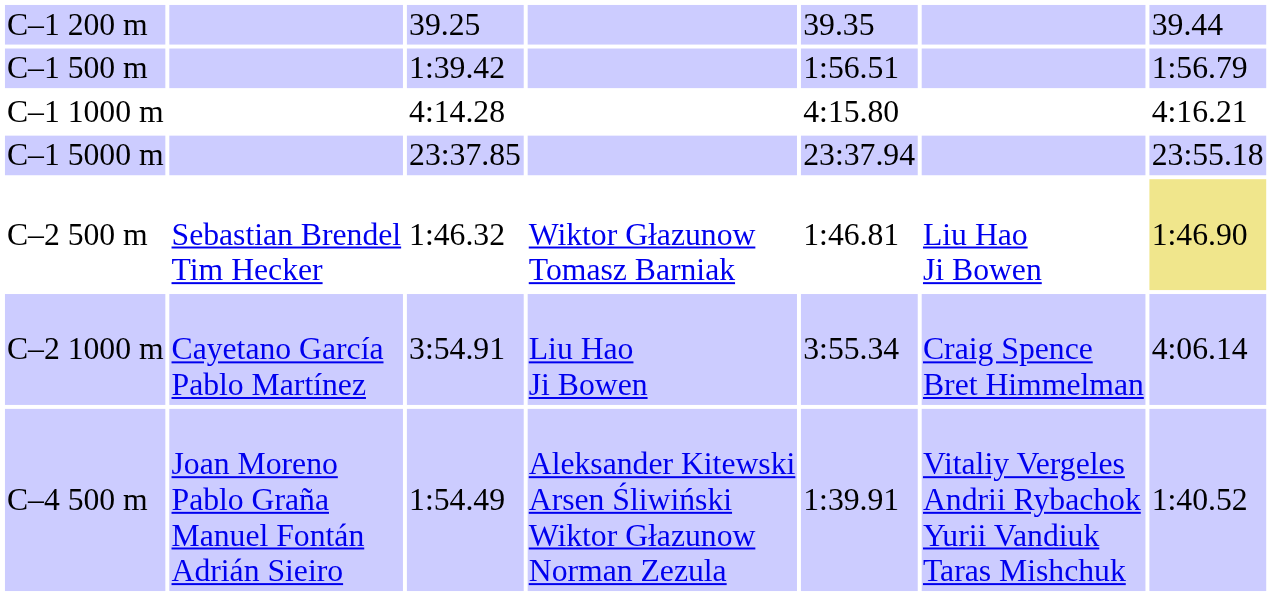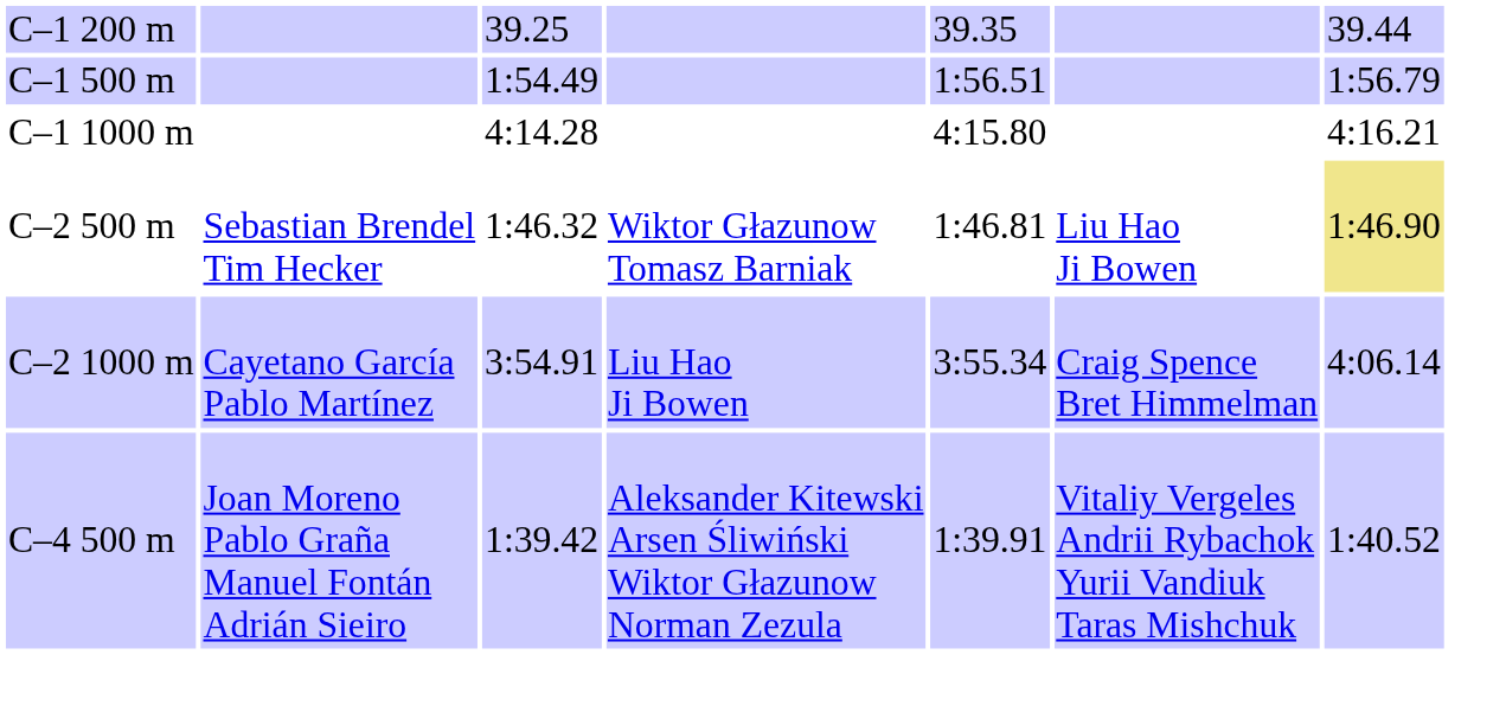C–1 500 m | column 3: 1:39.42 -> 1:54.49
- row: C–1 5000 m | 23:37.85 | 23:37.94 | 23:55.18
C–4 500 m | column 3: 1:54.49 -> 1:39.42
